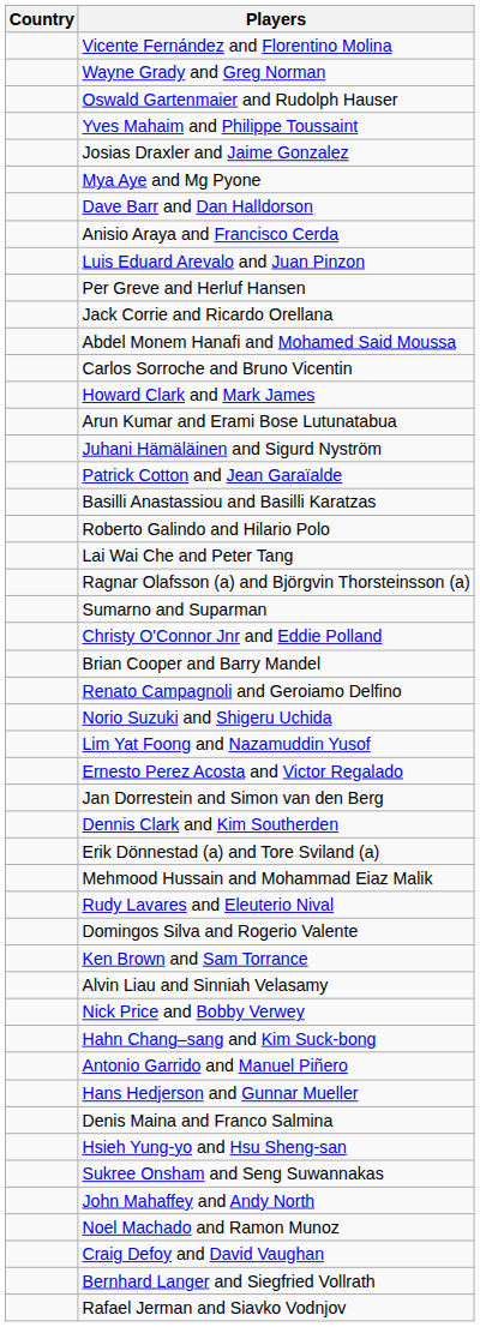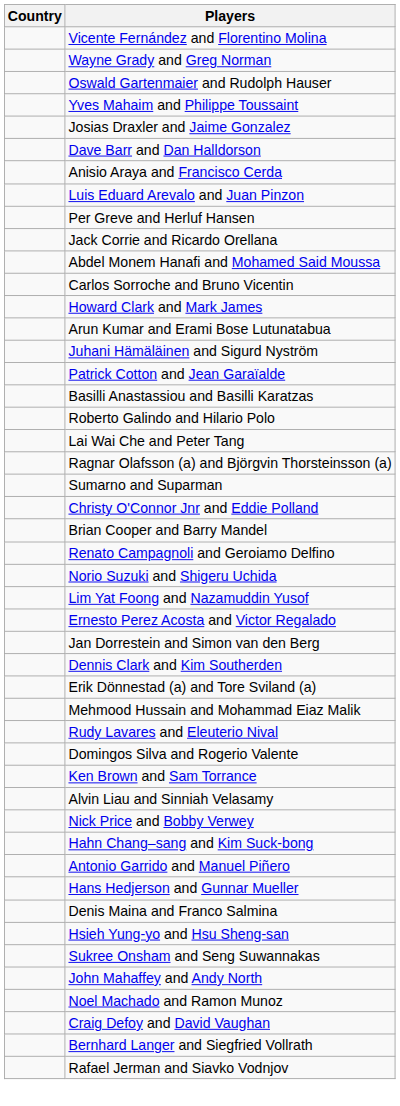- row: Mya Aye and Mg Pyone
